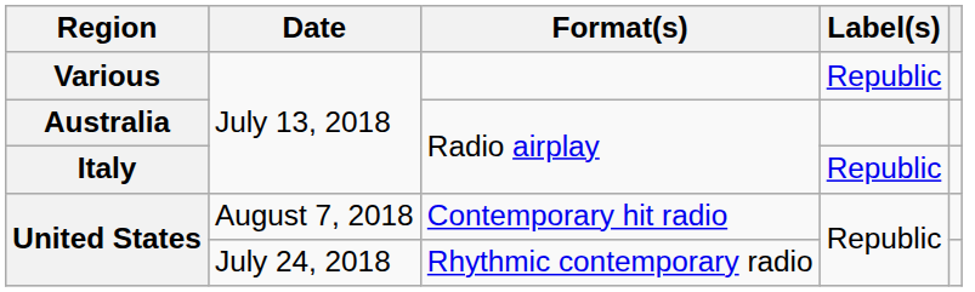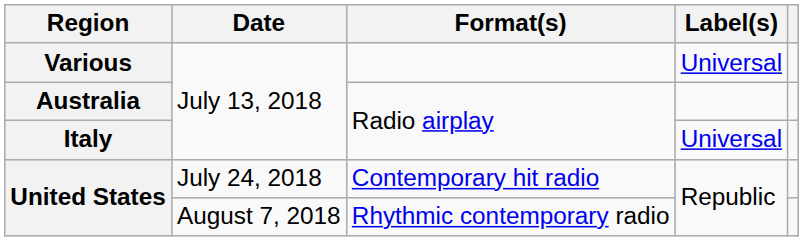Various | Label(s): Republic -> Universal
Italy | Label(s): Republic -> Universal
United States / Contemporary hit radio | Date: August 7, 2018 -> July 24, 2018
United States / Rhythmic contemporary radio | Date: July 24, 2018 -> August 7, 2018
